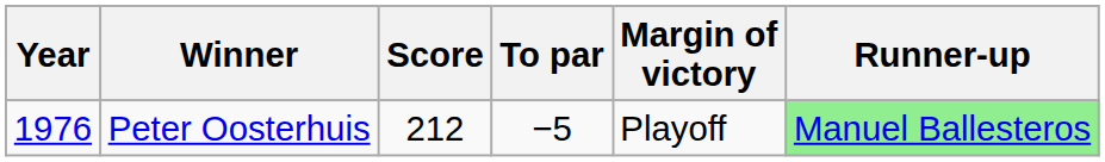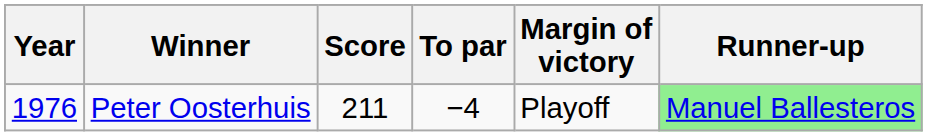Peter Oosterhuis | Score: 212 -> 211
Peter Oosterhuis | To par: −5 -> −4
